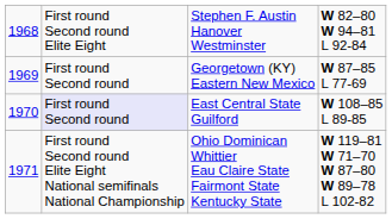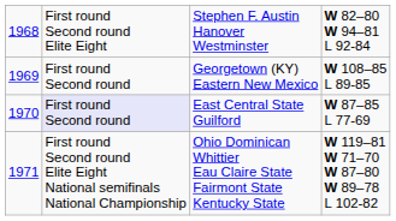Georgetown (KY) Eastern New Mexico | column 4: W 87–85 L 77-69 -> W 108–85 L 89-85
East Central State Guilford | column 4: W 108–85 L 89-85 -> W 87–85 L 77-69
